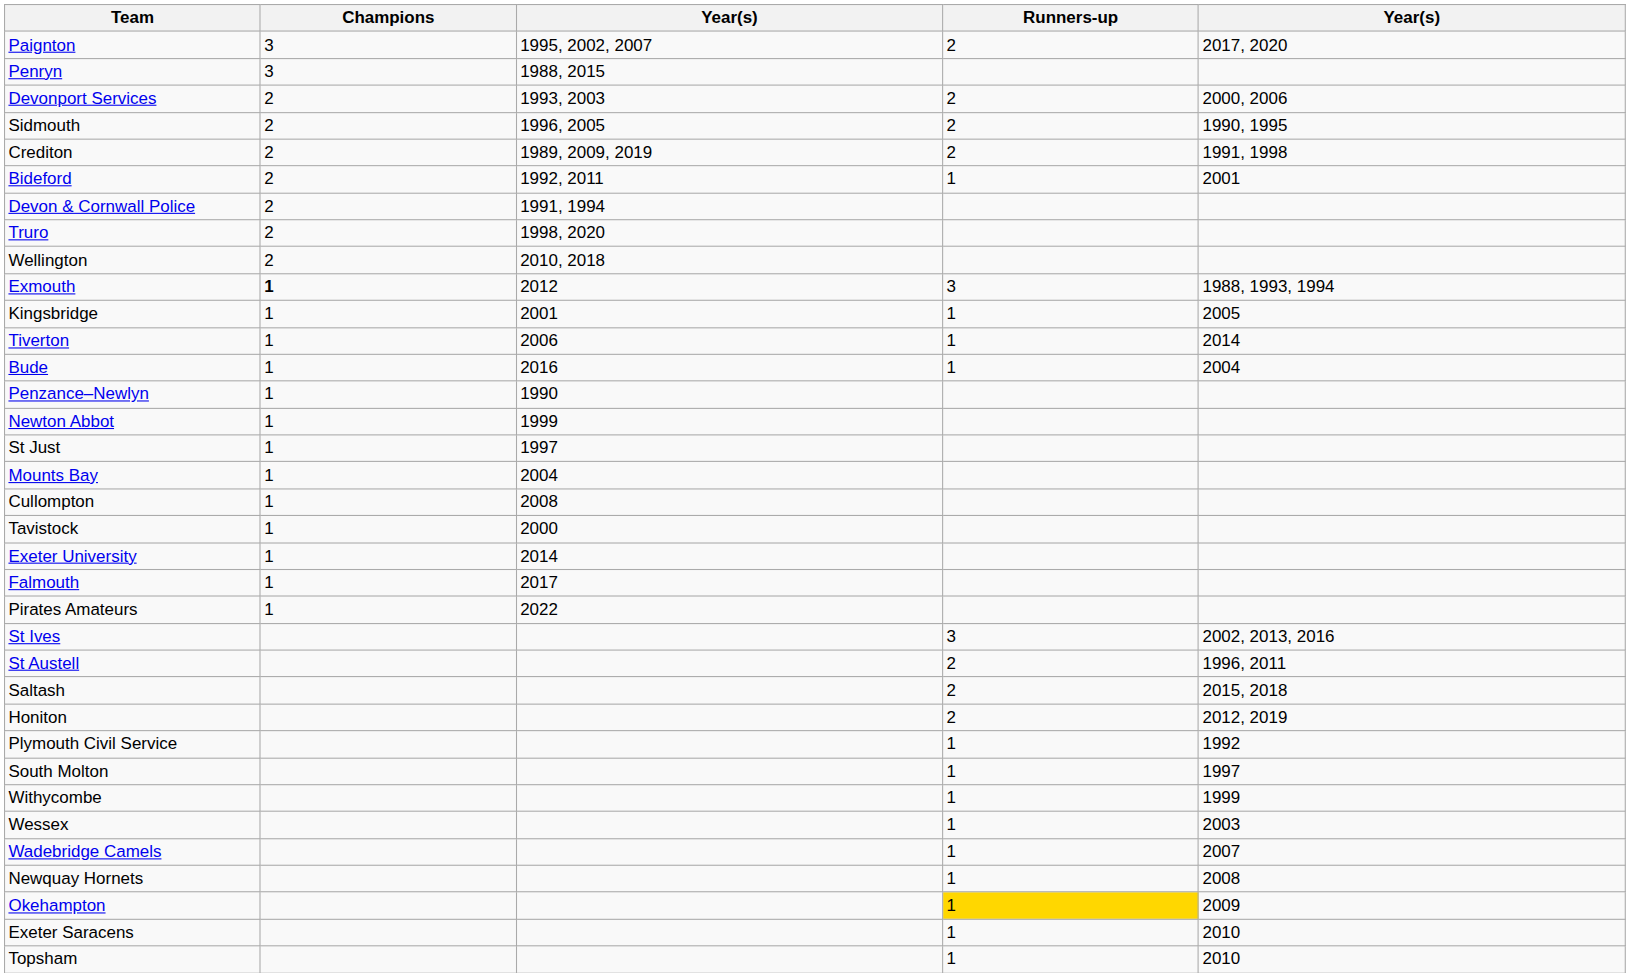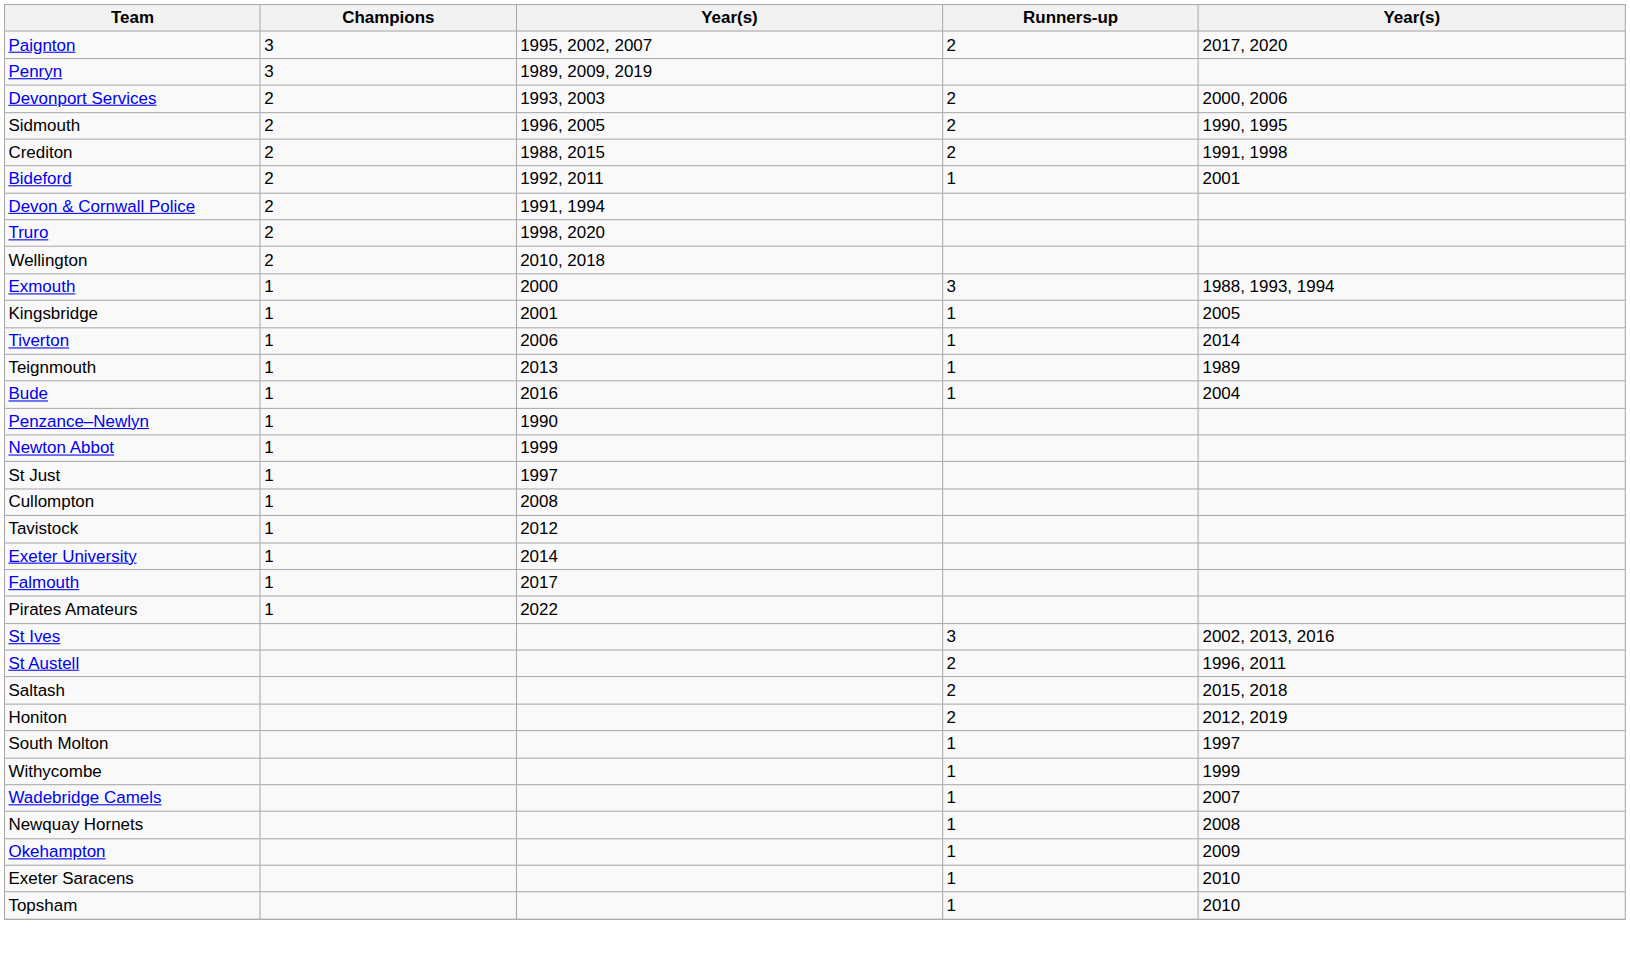Penryn | column 3: 1988, 2015 -> 1989, 2009, 2019
Crediton | column 3: 1989, 2009, 2019 -> 1988, 2015
Exmouth | Champions: bold -> normal
Exmouth | column 3: 2012 -> 2000
+ row: Teignmouth | 1 | 2013 | 1 | 1989
- row: Mounts Bay | 1 | 2004
Tavistock | column 3: 2000 -> 2012
- row: Plymouth Civil Service | 1 | 1992
- row: Wessex | 1 | 2003
Okehampton | Runners-up: gold background -> no background
